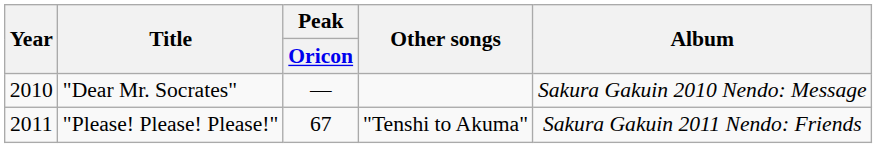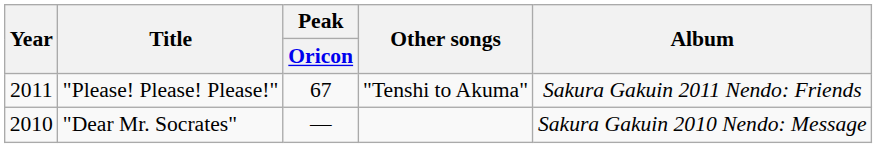rows swapped: "Dear Mr. Socrates" <-> "Please! Please! Please!"
